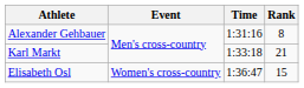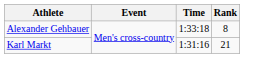Alexander Gehbauer | Time: 1:31:16 -> 1:33:18
Karl Markt | Time: 1:33:18 -> 1:31:16
- row: Elisabeth Osl | Women's cross-country | 1:36:47 | 15
